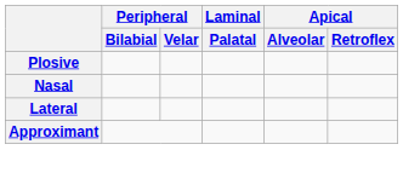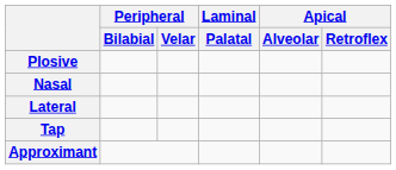+ row: Tap
